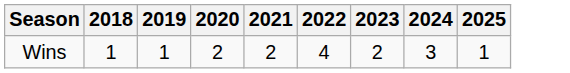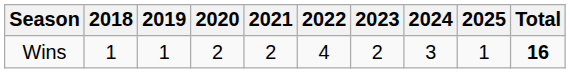+ column: Total | 16
